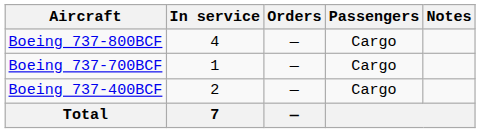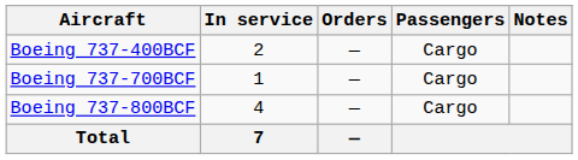rows swapped: Boeing 737-400BCF <-> Boeing 737-800BCF
